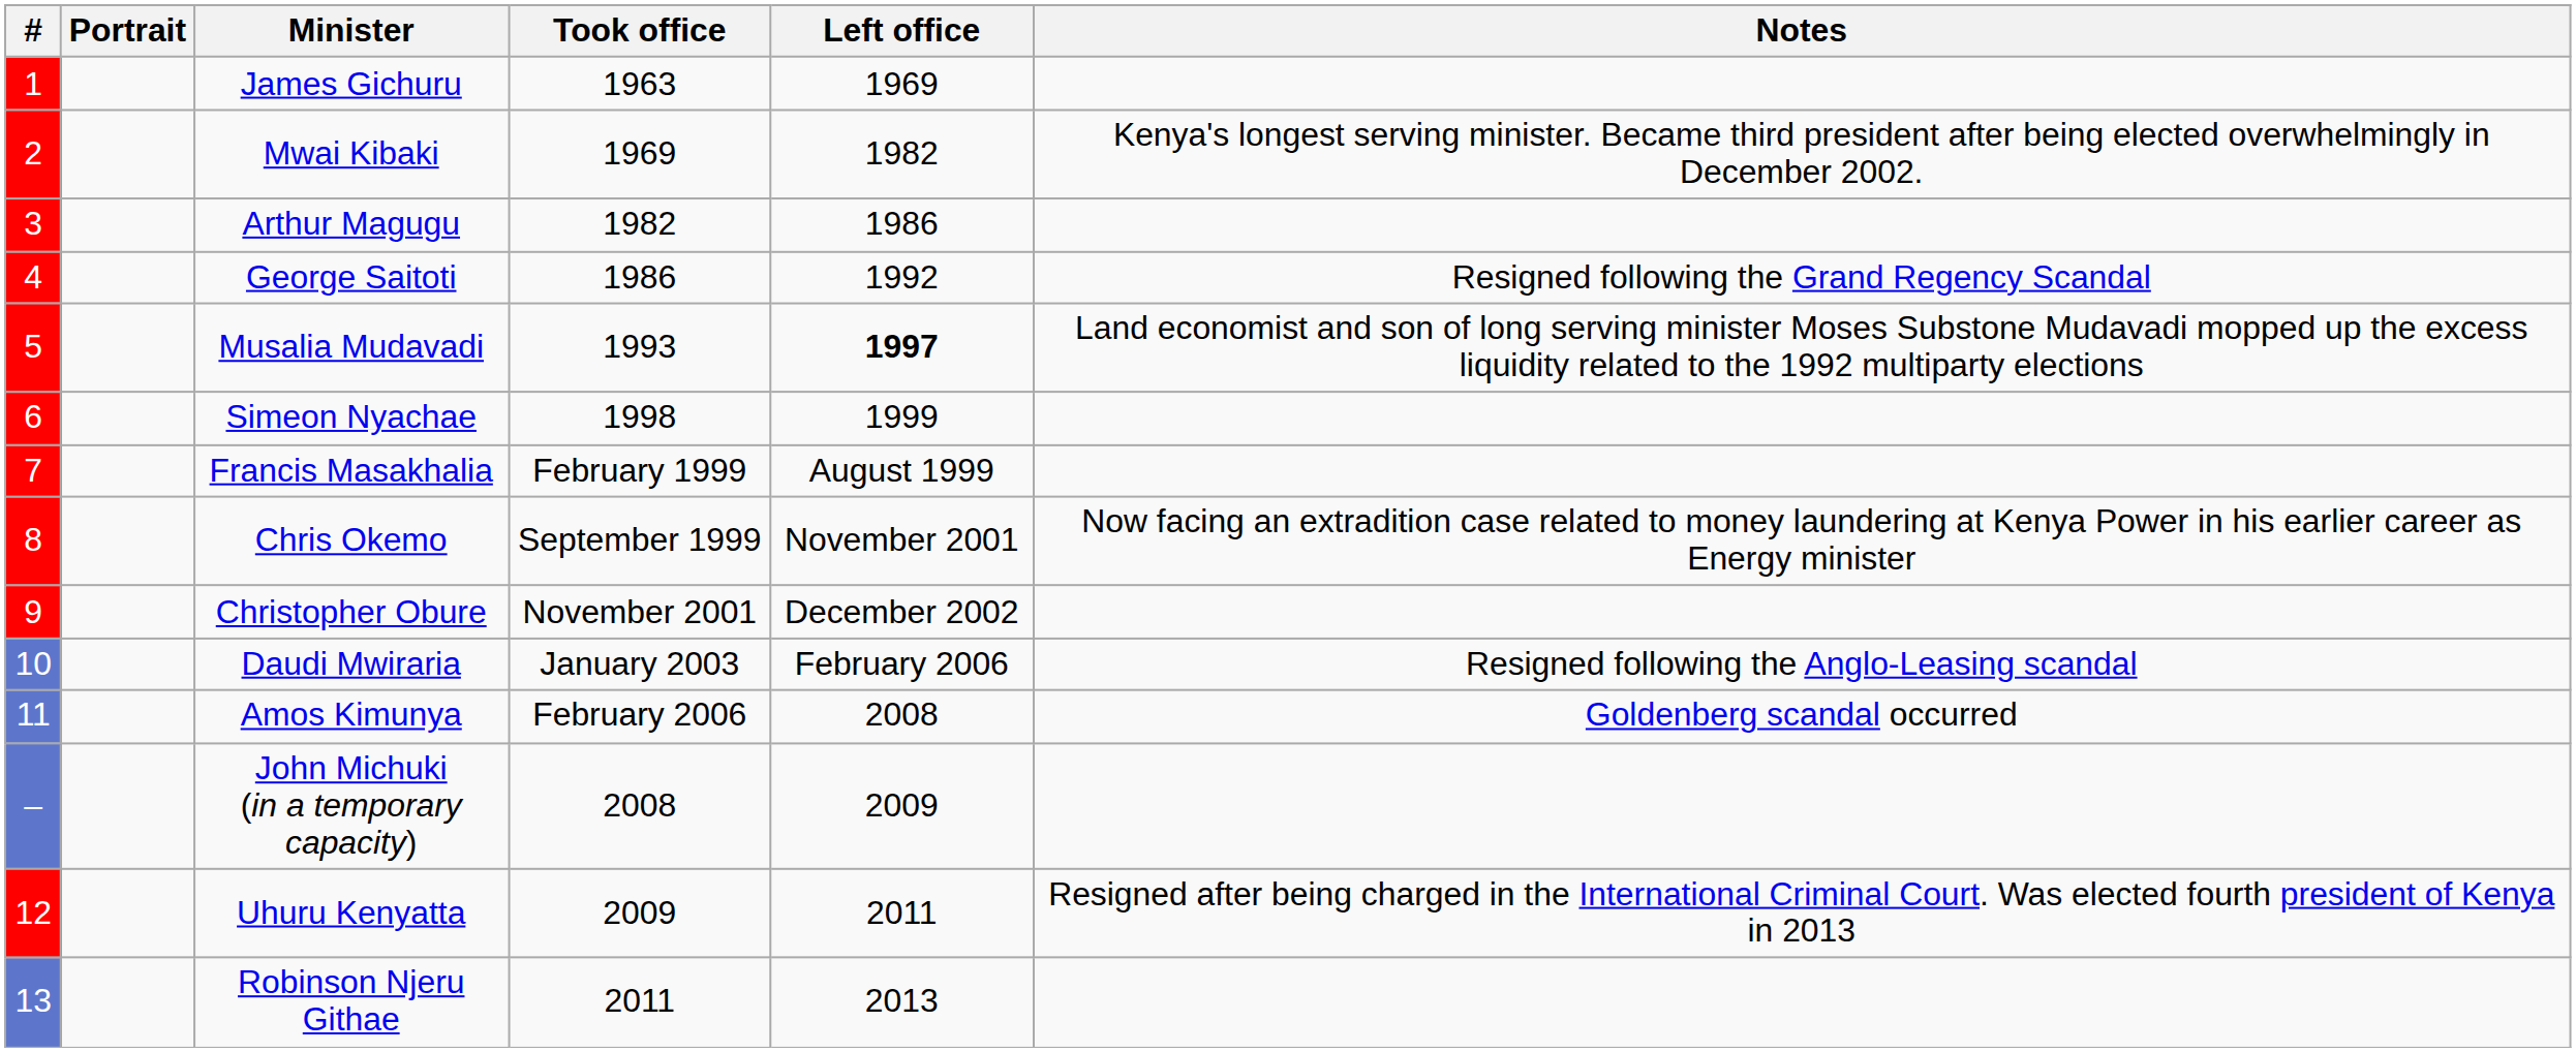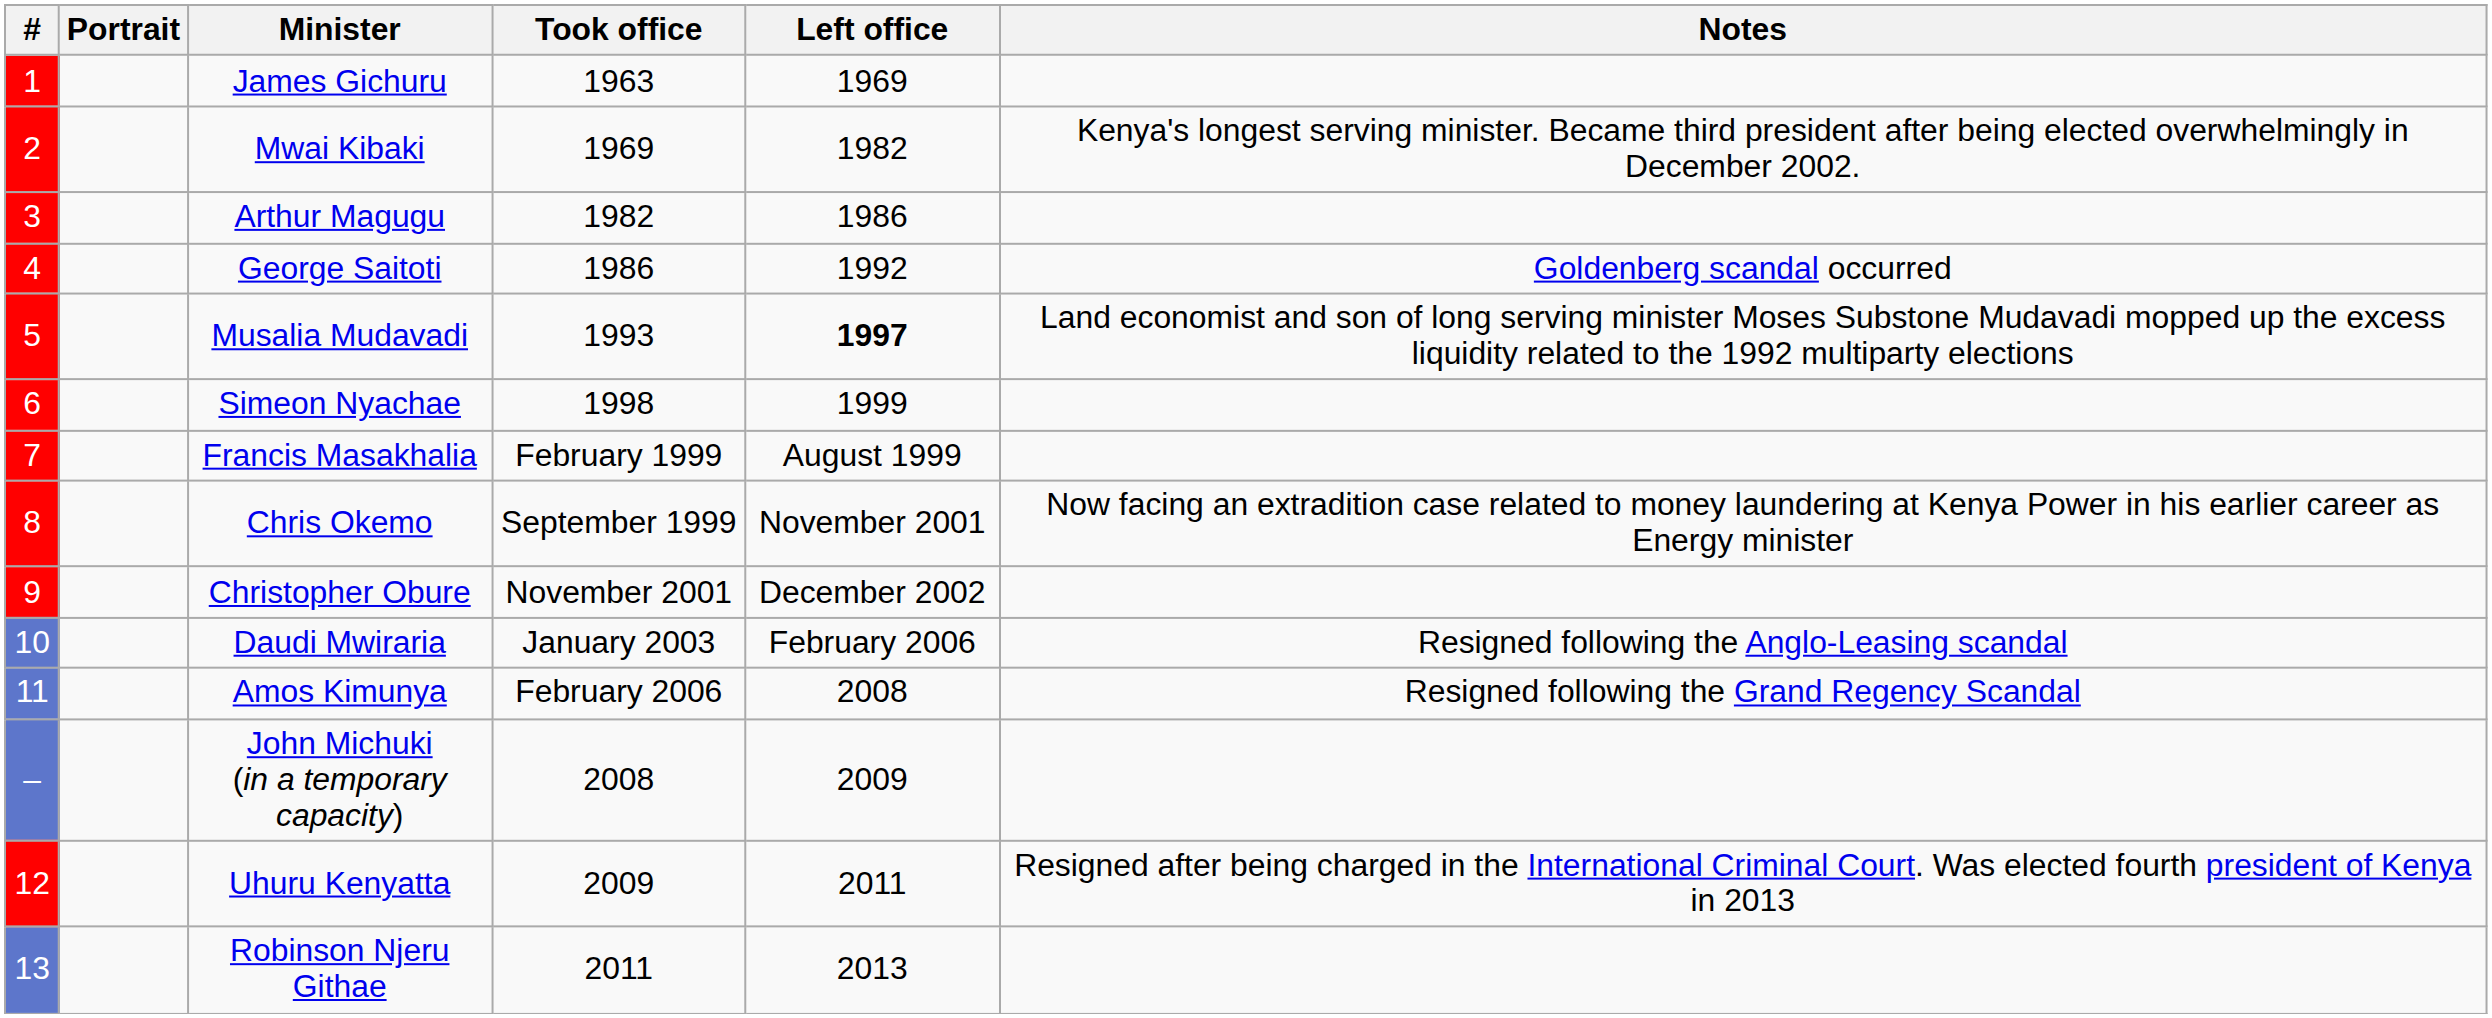George Saitoti | Notes: Resigned following the Grand Regency Scandal -> Goldenberg scandal occurred
Amos Kimunya | Notes: Goldenberg scandal occurred -> Resigned following the Grand Regency Scandal
